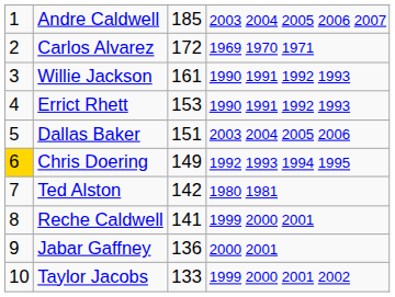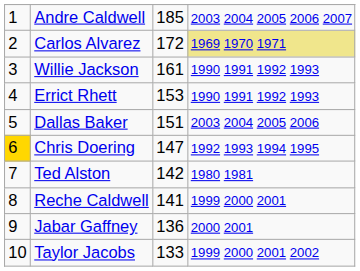Carlos Alvarez | column 4: no background -> khaki background
Chris Doering | column 3: 149 -> 147
